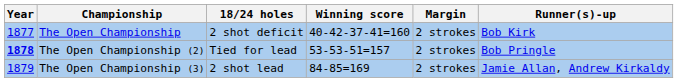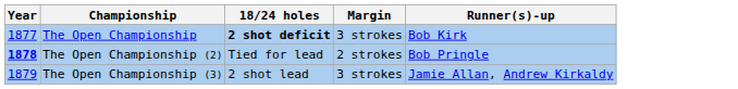- column: Winning score | 40-42-37-41=160 | 53-53-51=157 | 84-85=169
The Open Championship | 18/24 holes: normal -> bold
The Open Championship | Margin: 2 strokes -> 3 strokes
The Open Championship (3) | Margin: 2 strokes -> 3 strokes
